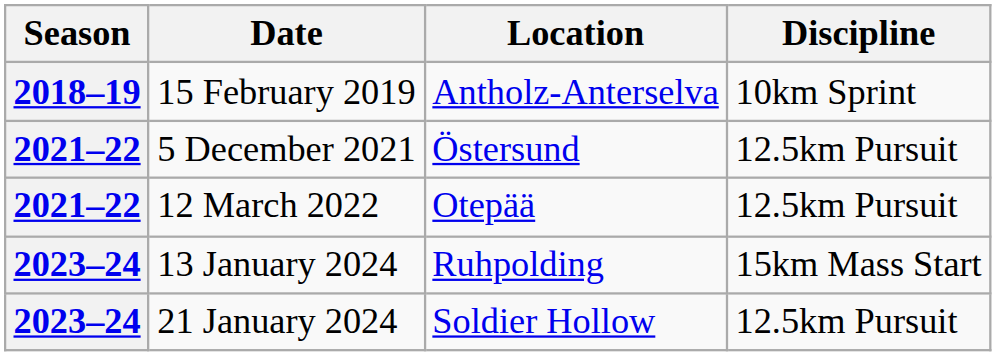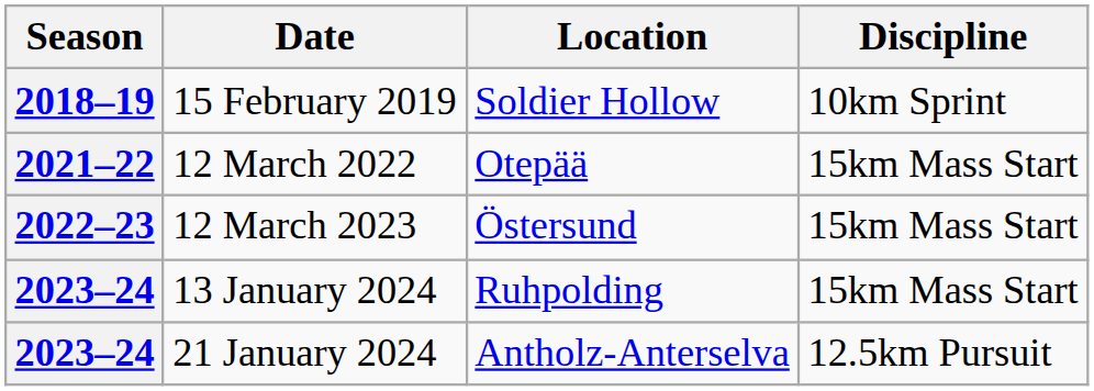15 February 2019 | Location: Antholz-Anterselva -> Soldier Hollow
- row: 2021–22 | 5 December 2021 | Östersund | 12.5km Pursuit
12 March 2022 | Discipline: 12.5km Pursuit -> 15km Mass Start
+ row: 2022–23 | 12 March 2023 | Östersund | 15km Mass Start
21 January 2024 | Location: Soldier Hollow -> Antholz-Anterselva
